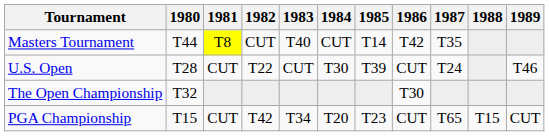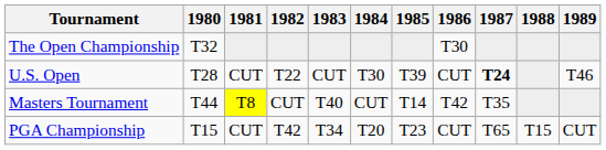rows swapped: Masters Tournament <-> The Open Championship
U.S. Open | 1987: normal -> bold
